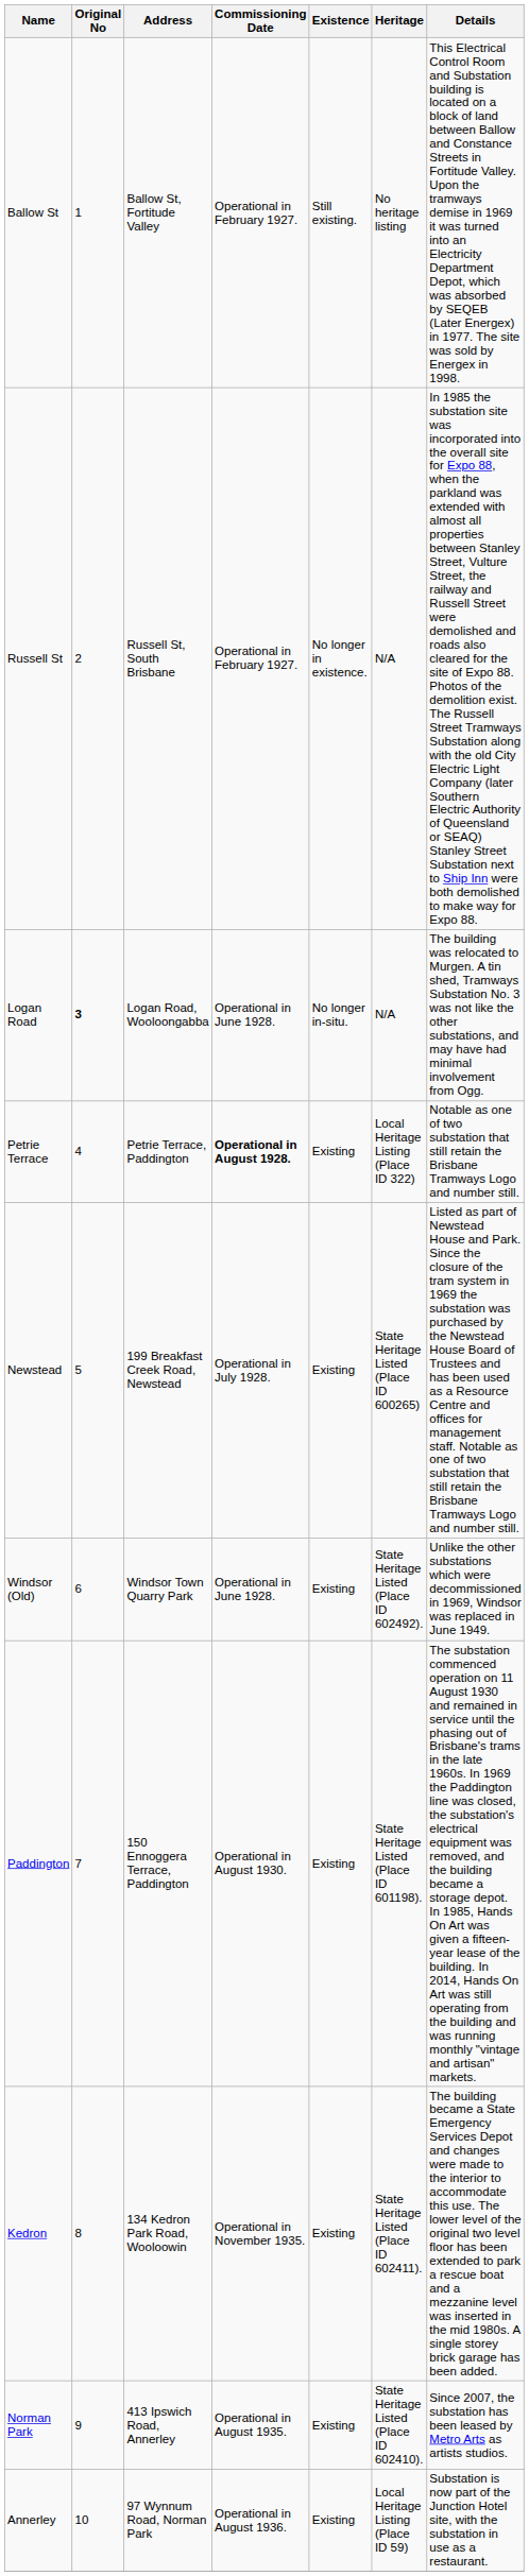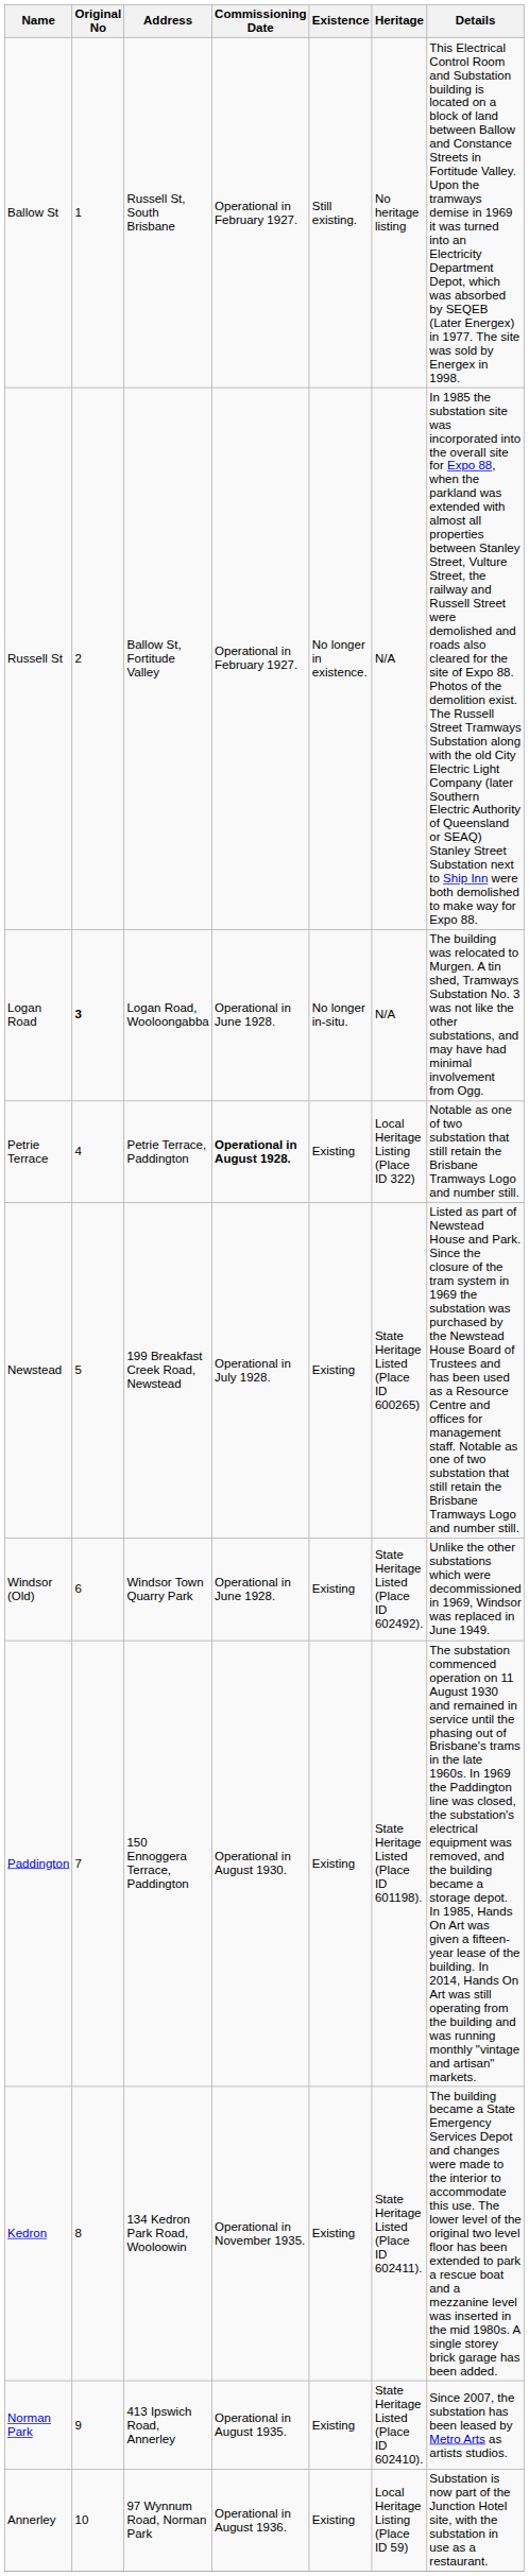Ballow St | Address: Ballow St, Fortitude Valley -> Russell St, South Brisbane
Russell St | Address: Russell St, South Brisbane -> Ballow St, Fortitude Valley
